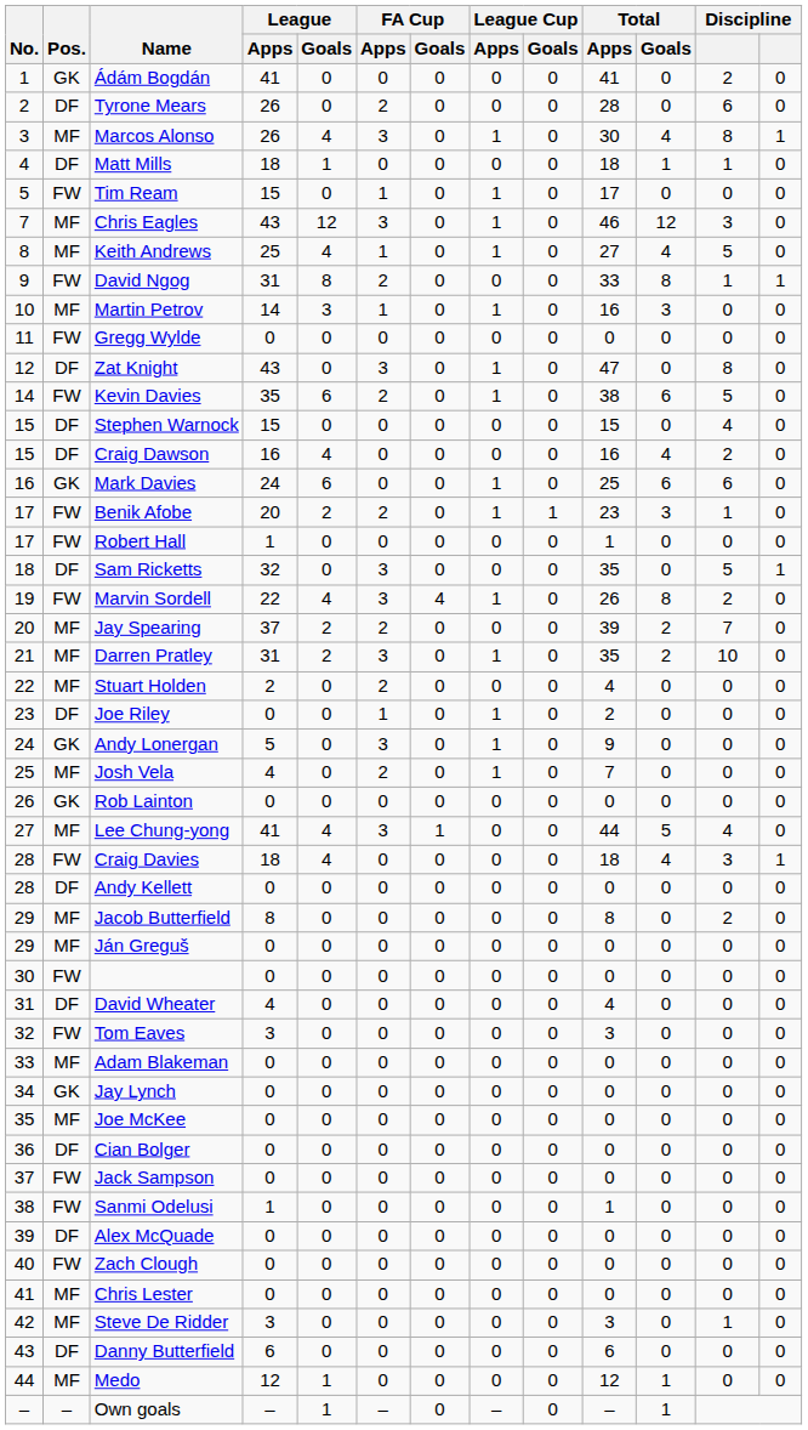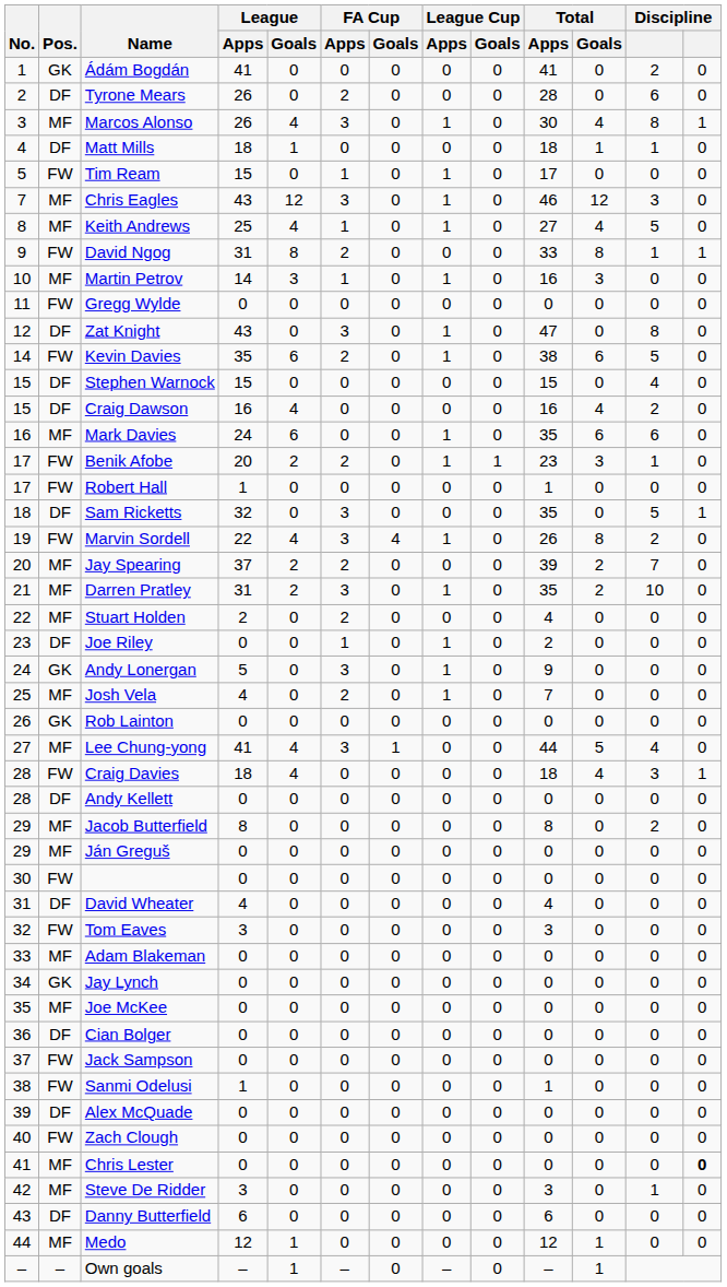Mark Davies | Pos.: GK -> MF
Mark Davies | Total / Apps: 25 -> 35
Chris Lester | column 13: normal -> bold
